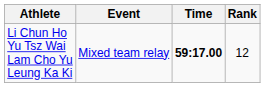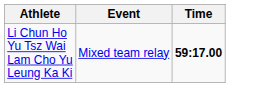- column: Rank | 12
